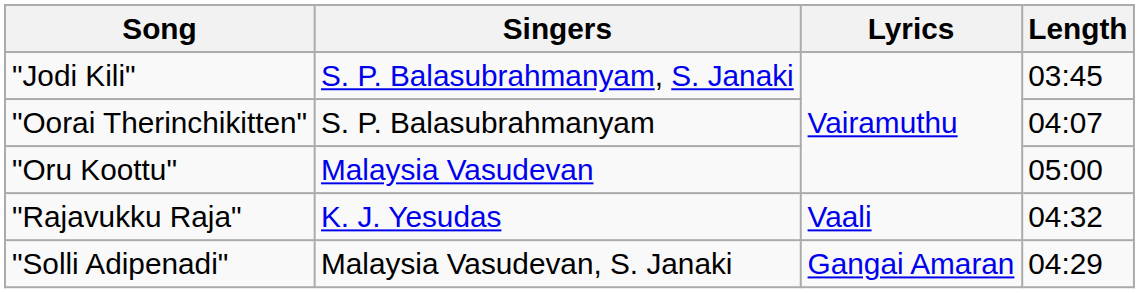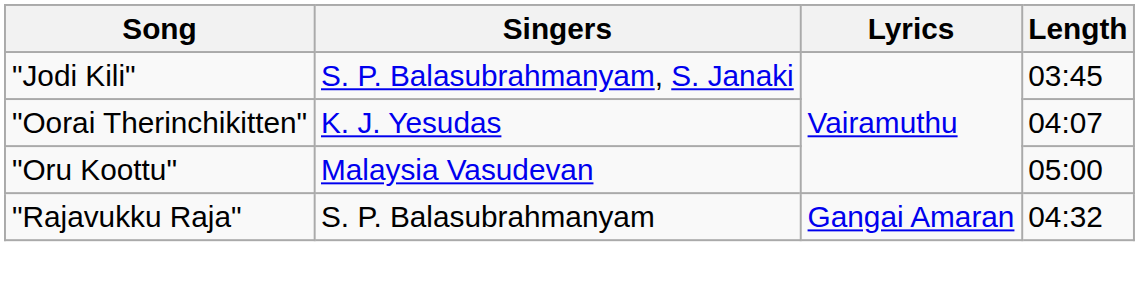"Oorai Therinchikitten" | Singers: S. P. Balasubrahmanyam -> K. J. Yesudas
"Rajavukku Raja" | Singers: K. J. Yesudas -> S. P. Balasubrahmanyam
"Rajavukku Raja" | Lyrics: Vaali -> Gangai Amaran
- row: "Solli Adipenadi" | Malaysia Vasudevan, S. Janaki | Gangai Amaran | 04:29
